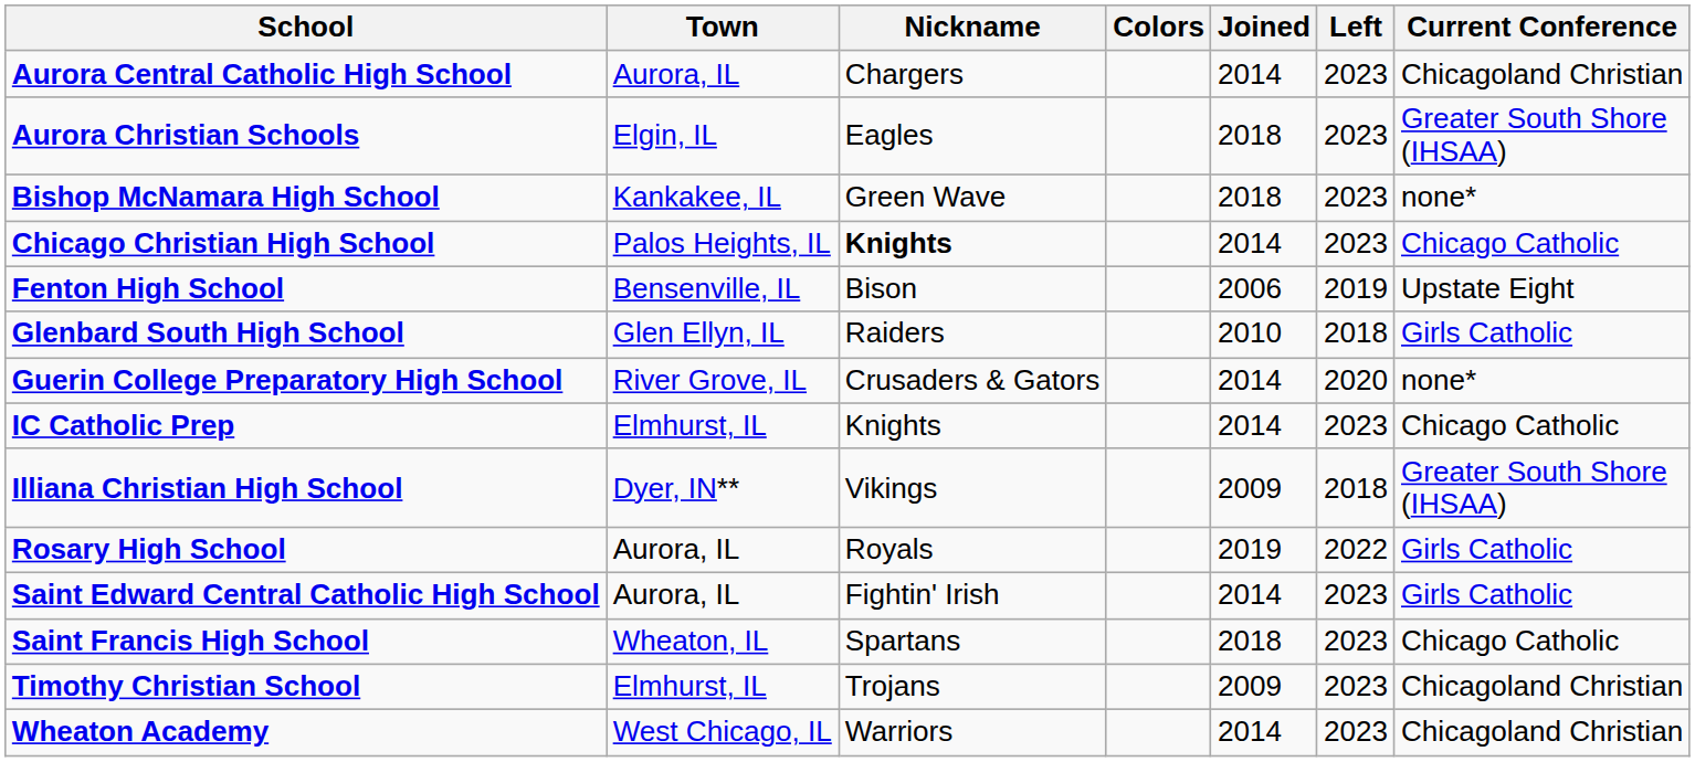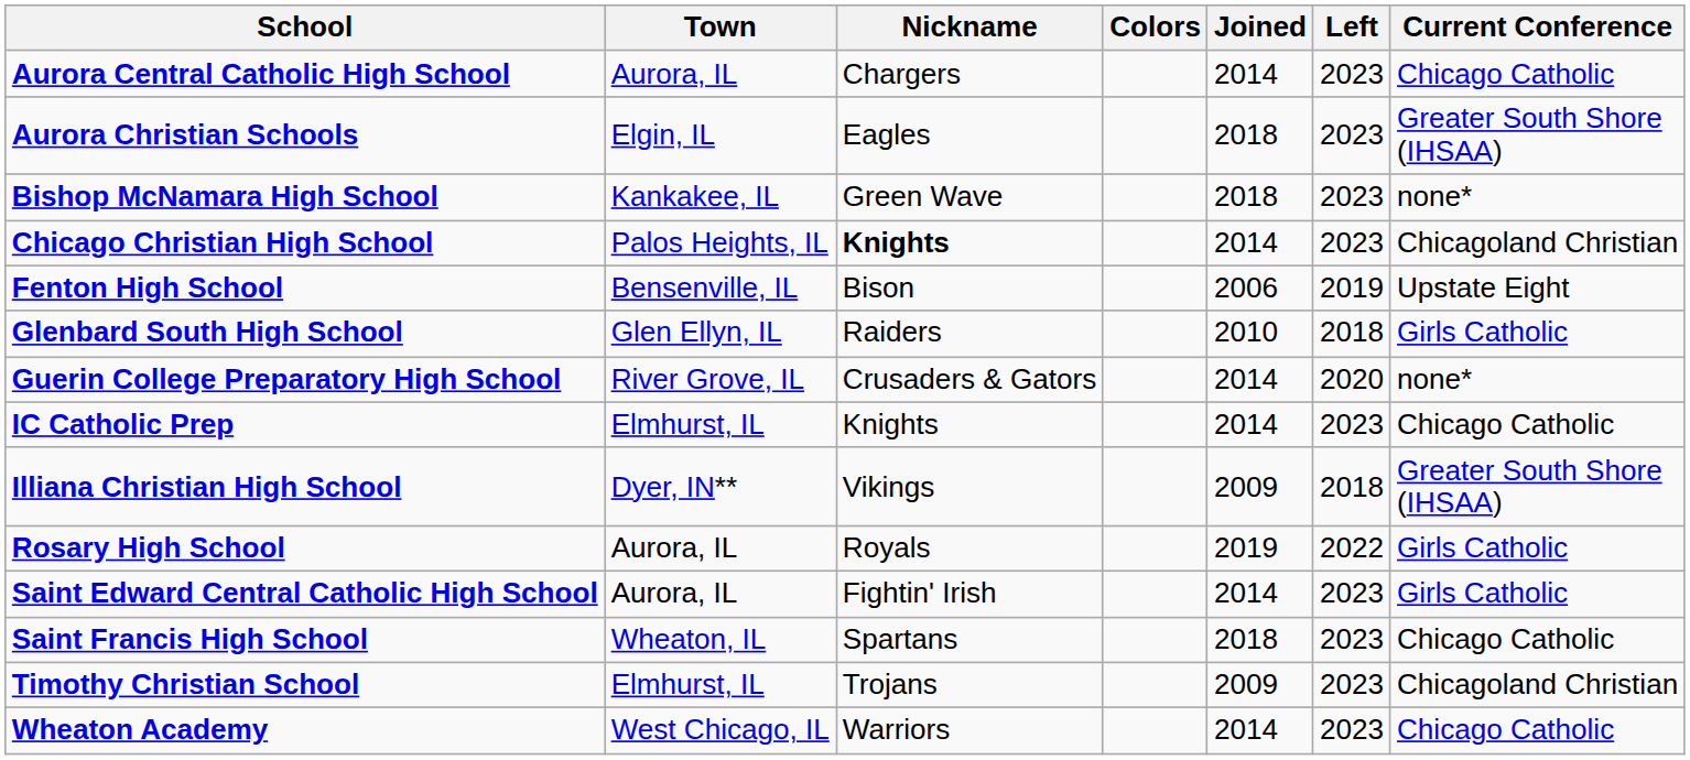Aurora Central Catholic High School | Current Conference: Chicagoland Christian -> Chicago Catholic
Chicago Christian High School | Current Conference: Chicago Catholic -> Chicagoland Christian
Wheaton Academy | Current Conference: Chicagoland Christian -> Chicago Catholic
